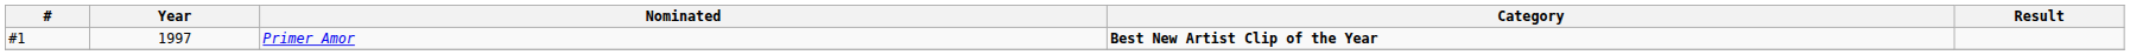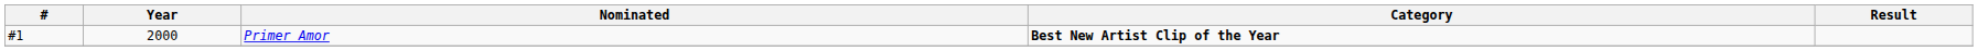Primer Amor | Year: 1997 -> 2000
